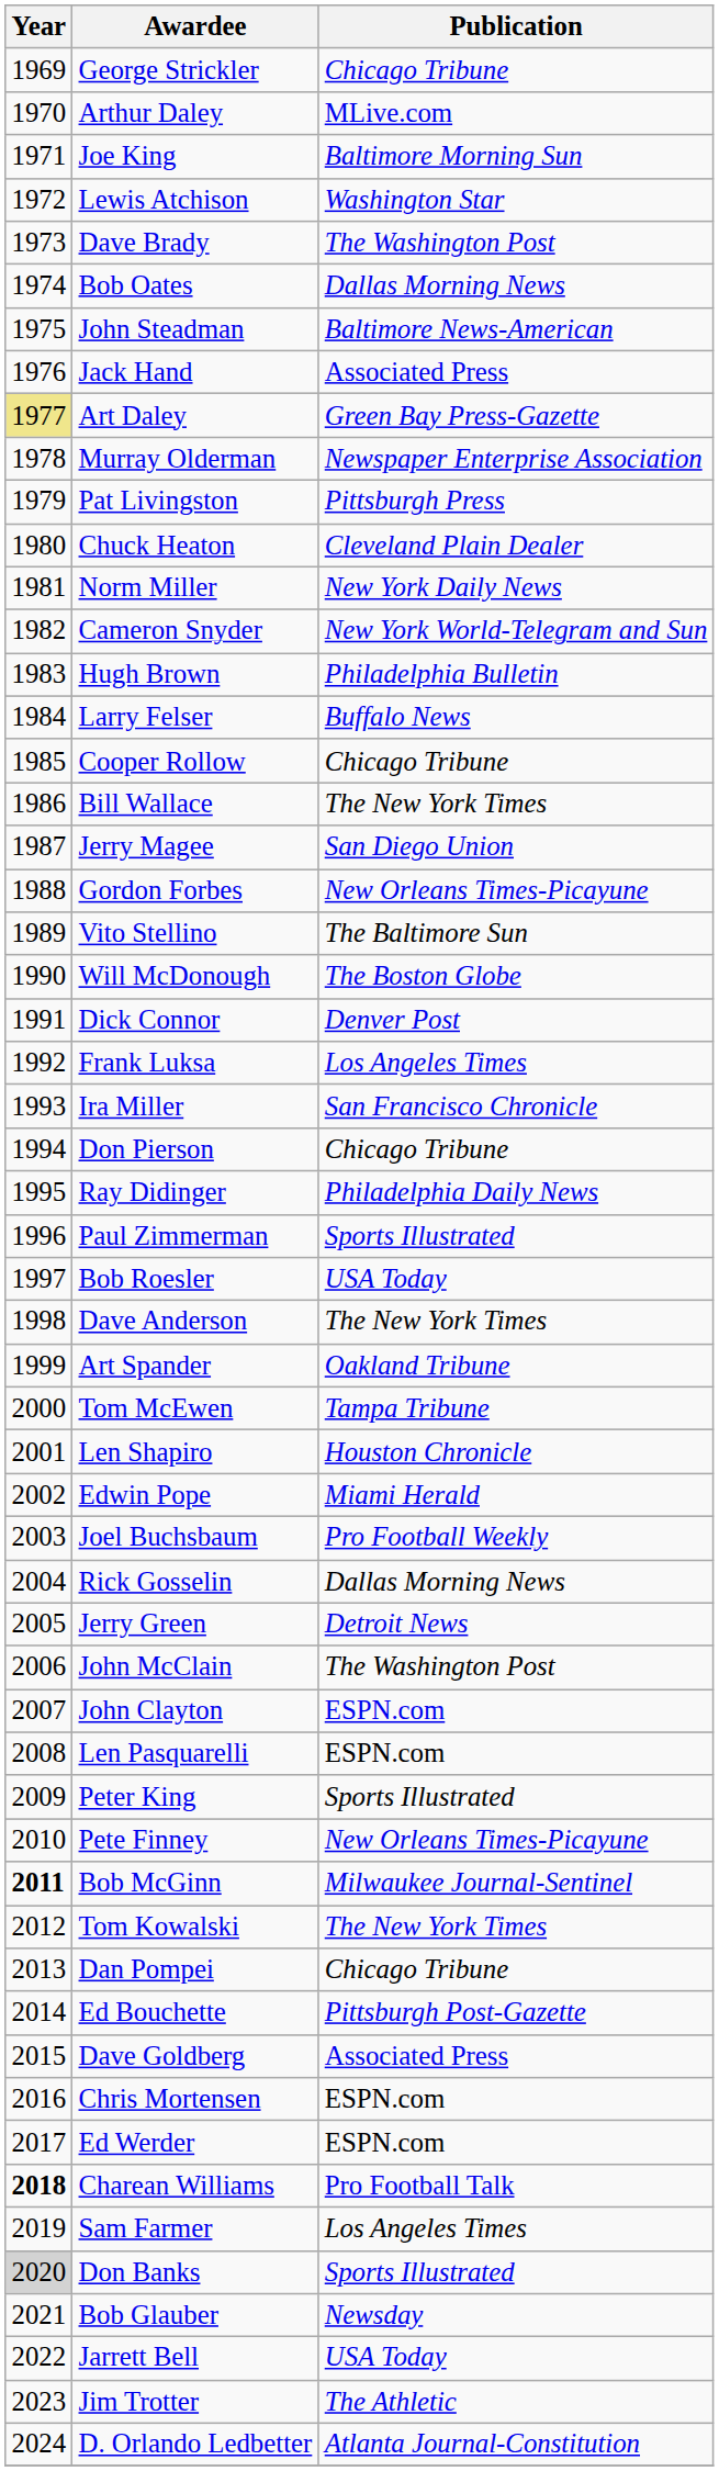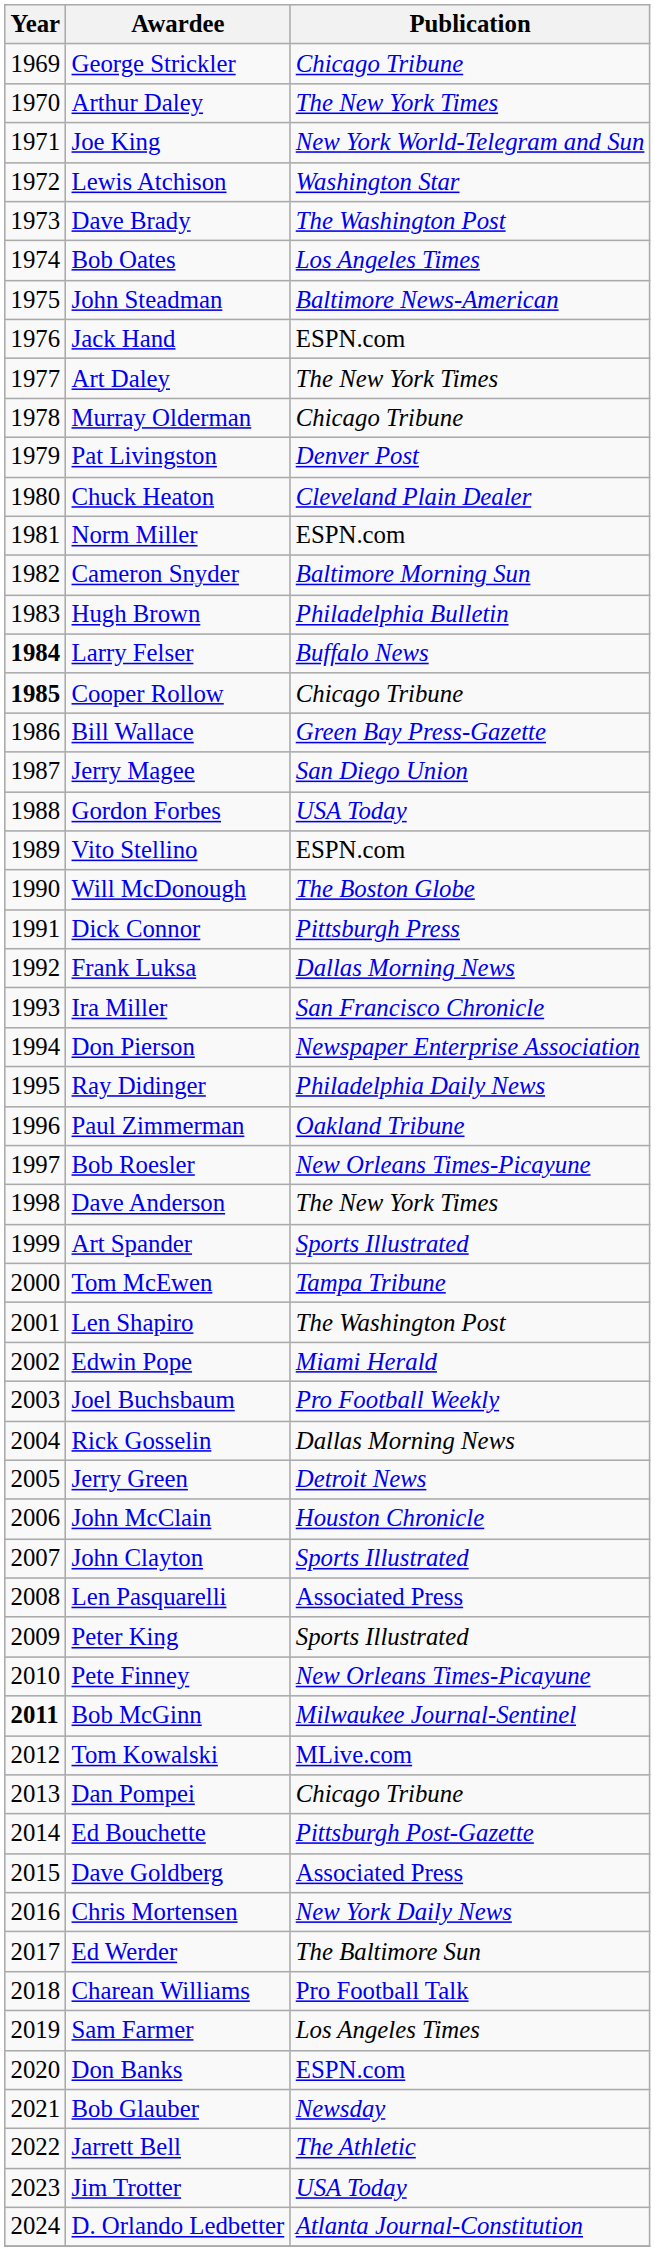Arthur Daley | Publication: MLive.com -> The New York Times
Joe King | Publication: Baltimore Morning Sun -> New York World-Telegram and Sun
Bob Oates | Publication: Dallas Morning News -> Los Angeles Times
Jack Hand | Publication: Associated Press -> ESPN.com
Art Daley | Year: khaki background -> no background
Art Daley | Publication: Green Bay Press-Gazette -> The New York Times
Murray Olderman | Publication: Newspaper Enterprise Association -> Chicago Tribune
Pat Livingston | Publication: Pittsburgh Press -> Denver Post
Norm Miller | Publication: New York Daily News -> ESPN.com
Cameron Snyder | Publication: New York World-Telegram and Sun -> Baltimore Morning Sun
Larry Felser | Year: normal -> bold
Cooper Rollow | Year: normal -> bold
Bill Wallace | Publication: The New York Times -> Green Bay Press-Gazette
Gordon Forbes | Publication: New Orleans Times-Picayune -> USA Today
Vito Stellino | Publication: The Baltimore Sun -> ESPN.com
Dick Connor | Publication: Denver Post -> Pittsburgh Press
Frank Luksa | Publication: Los Angeles Times -> Dallas Morning News
Don Pierson | Publication: Chicago Tribune -> Newspaper Enterprise Association
Paul Zimmerman | Publication: Sports Illustrated -> Oakland Tribune
Bob Roesler | Publication: USA Today -> New Orleans Times-Picayune
Art Spander | Publication: Oakland Tribune -> Sports Illustrated
Len Shapiro | Publication: Houston Chronicle -> The Washington Post
John McClain | Publication: The Washington Post -> Houston Chronicle
John Clayton | Publication: ESPN.com -> Sports Illustrated
Len Pasquarelli | Publication: ESPN.com -> Associated Press
Tom Kowalski | Publication: The New York Times -> MLive.com
Chris Mortensen | Publication: ESPN.com -> New York Daily News
Ed Werder | Publication: ESPN.com -> The Baltimore Sun
Charean Williams | Year: bold -> normal
Don Banks | Year: lightgrey background -> no background
Don Banks | Publication: Sports Illustrated -> ESPN.com
Jarrett Bell | Publication: USA Today -> The Athletic
Jim Trotter | Publication: The Athletic -> USA Today
